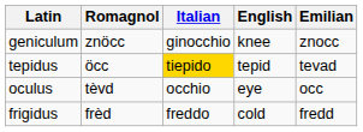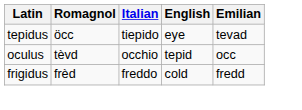- row: geniculum | znöcc | ginocchio | knee | znocc
tepidus | Italian: gold background -> no background
tepidus | English: tepid -> eye
oculus | English: eye -> tepid
